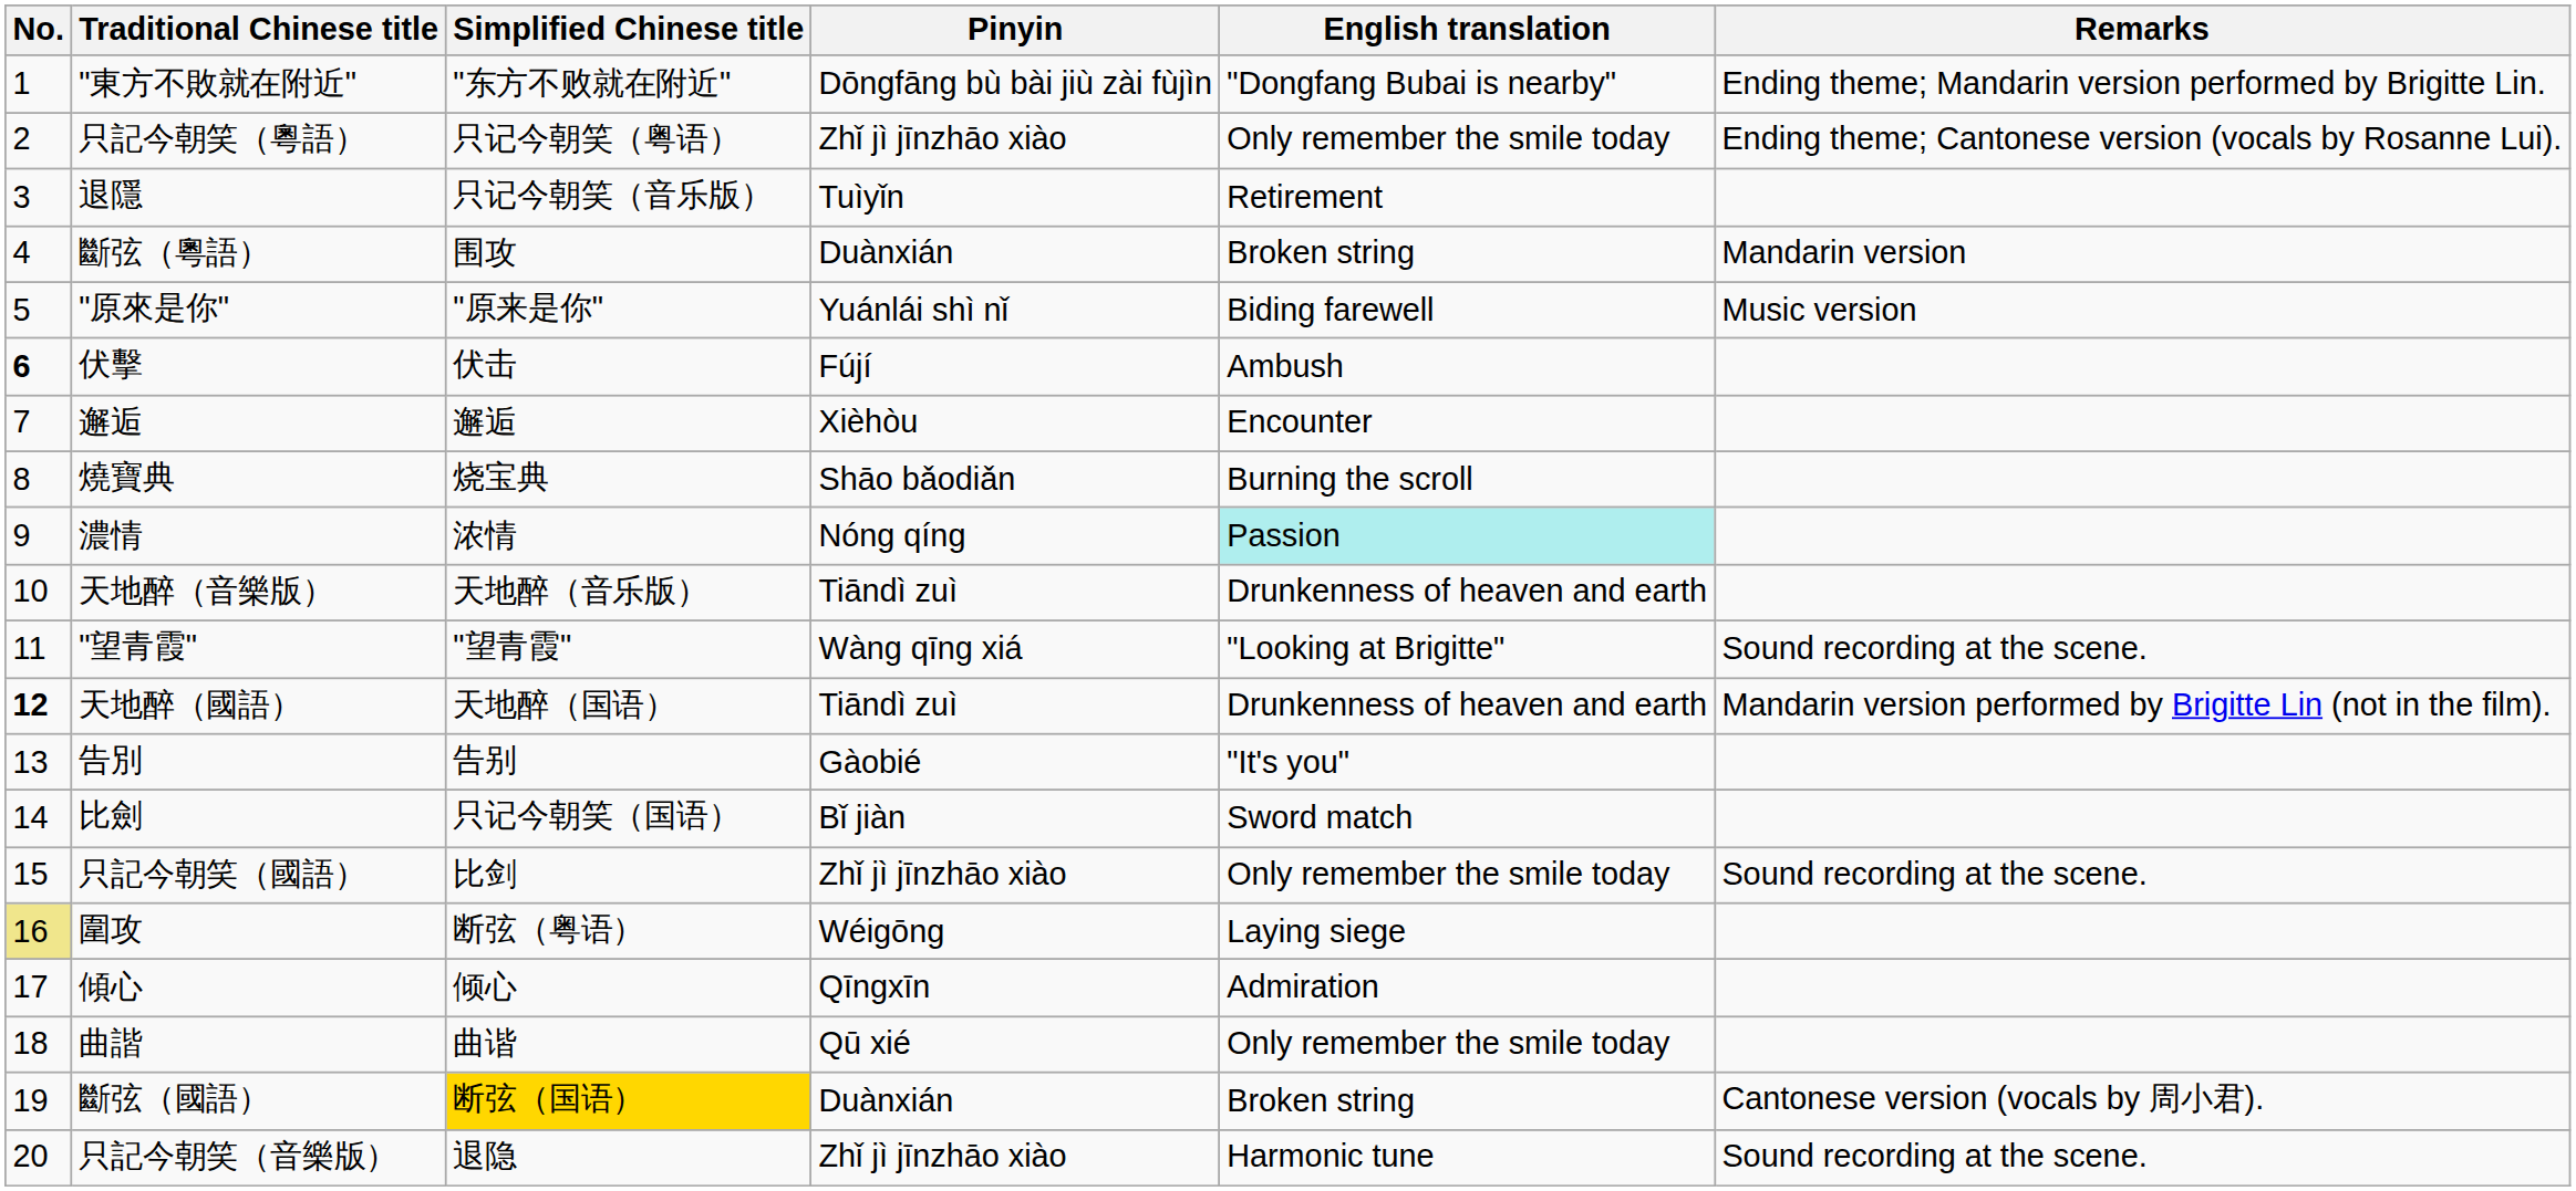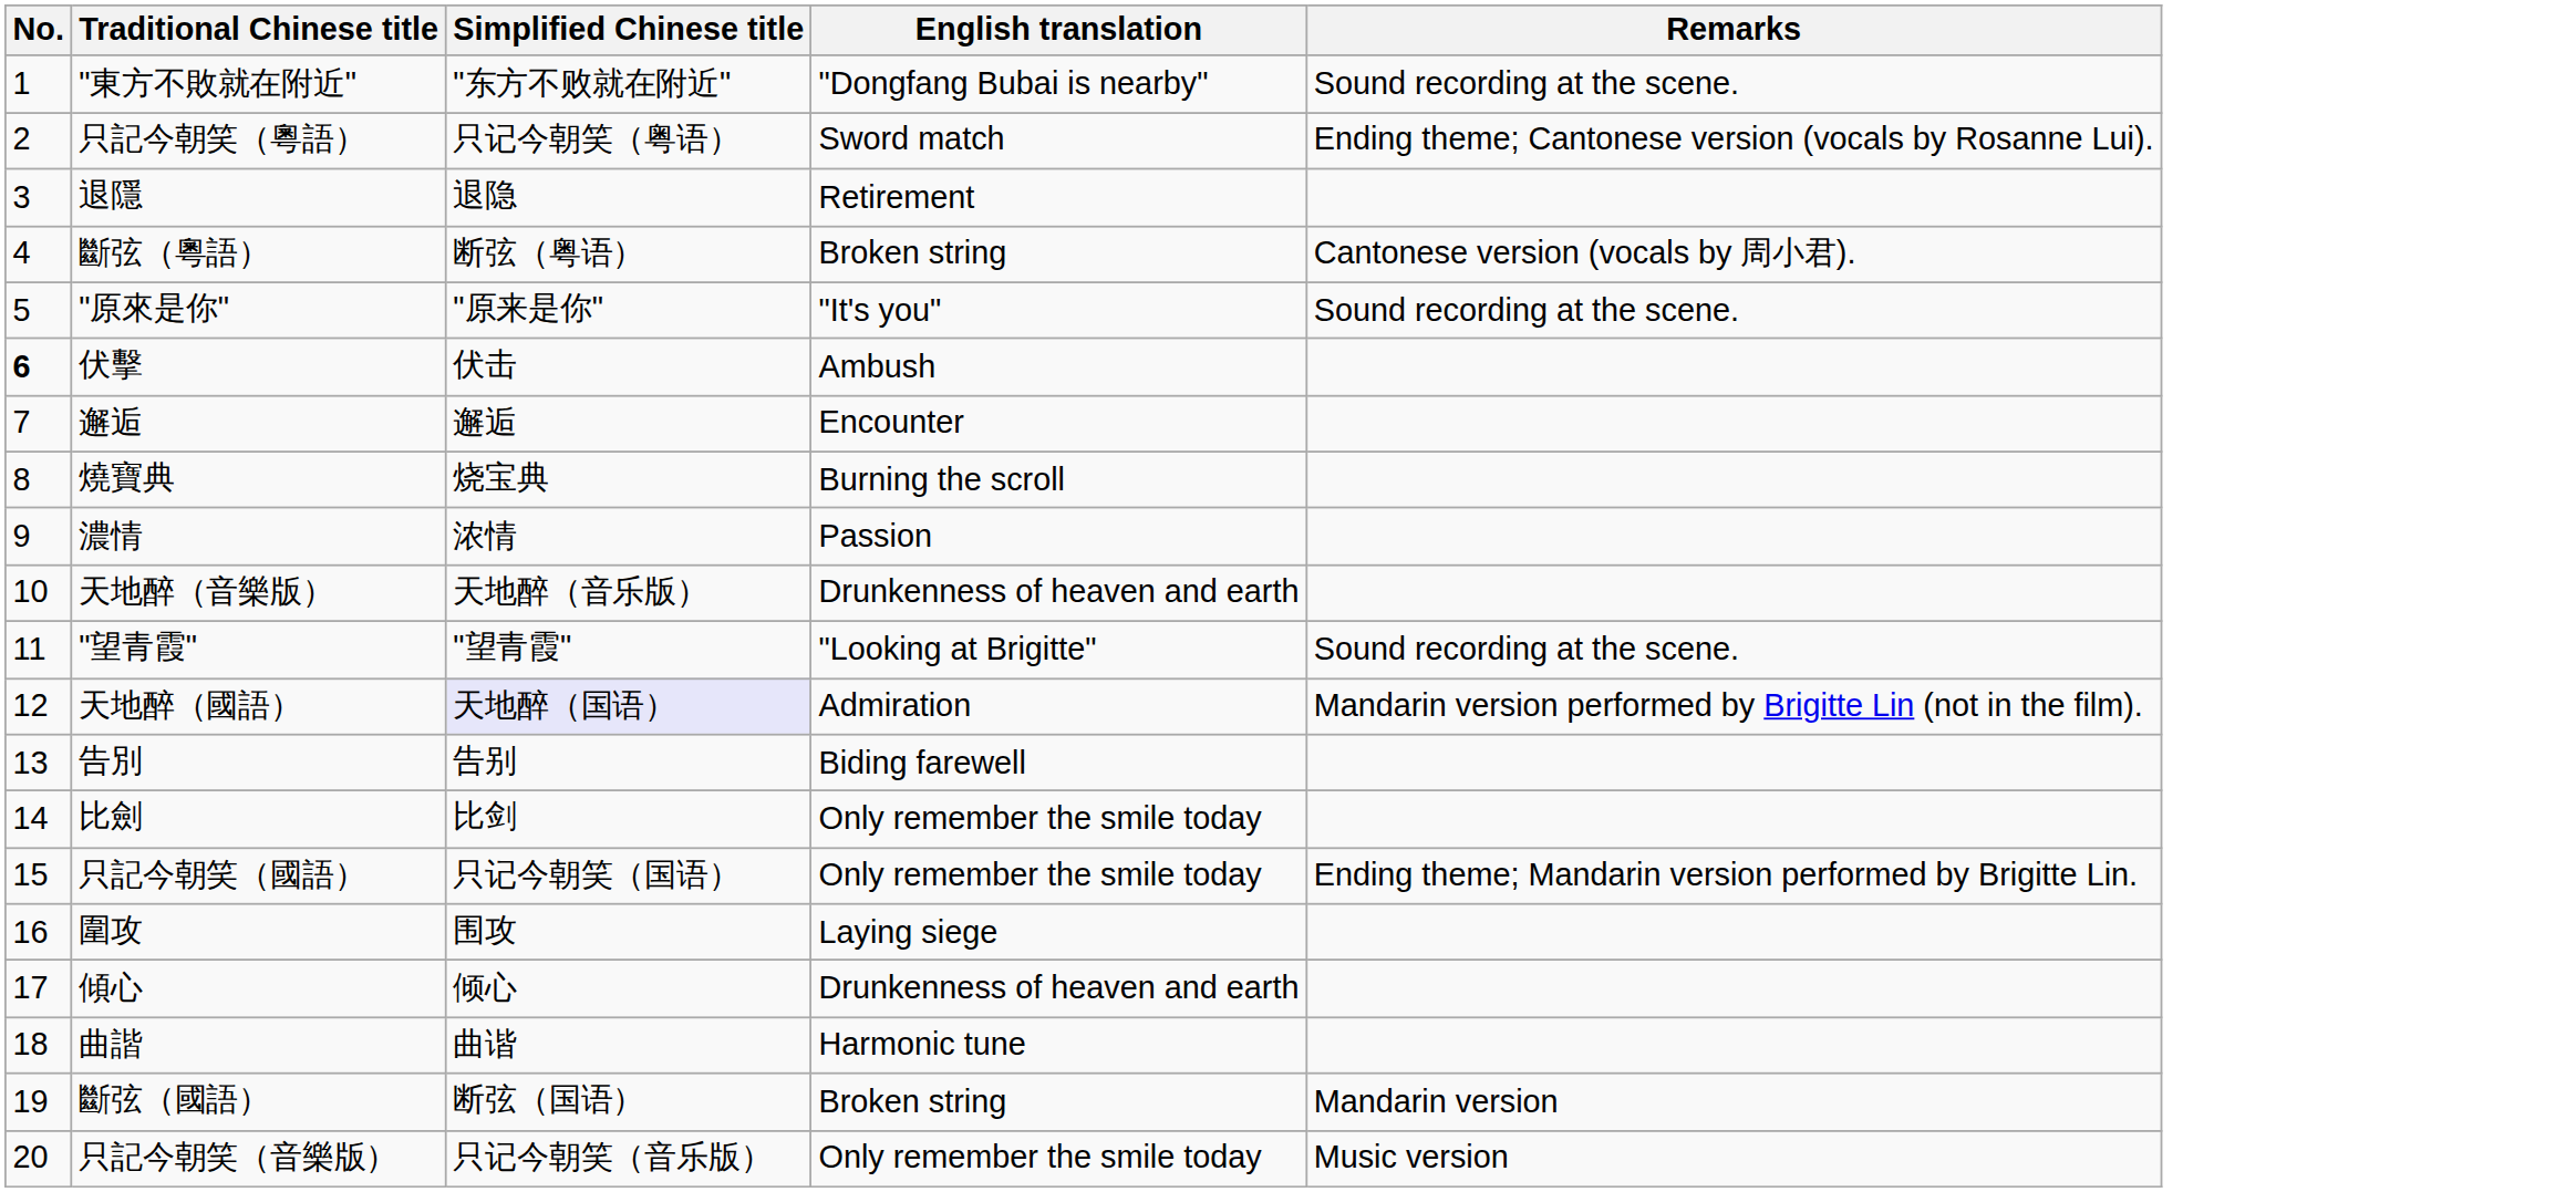- column: Pinyin | Dōngfāng bù bài jiù zài fùjìn | Zhǐ jì jīnzhāo xiào | Tuìyǐn | Duànxián | Yuánlái shì nǐ | Fújí | Xièhòu | Shāo bǎodiǎn | Nóng qíng | Tiāndì zuì | Wàng qīng xiá | Tiāndì zuì | Gàobié | Bǐ jiàn | Zhǐ jì jīnzhāo xiào | Wéigōng | Qīngxīn | Qū xié | Duànxián | Zhǐ jì jīnzhāo xiào
"東方不敗就在附近" | Remarks: Ending theme; Mandarin version performed by Brigitte Lin. -> Sound recording at the scene.
只記今朝笑（粵語） | English translation: Only remember the smile today -> Sword match
退隱 | Simplified Chinese title: 只记今朝笑（音乐版） -> 退隐
斷弦（粵語） | Simplified Chinese title: 围攻 -> 断弦（粤语）
斷弦（粵語） | Remarks: Mandarin version -> Cantonese version (vocals by 周小君).
"原來是你" | English translation: Biding farewell -> "It's you"
"原來是你" | Remarks: Music version -> Sound recording at the scene.
濃情 | English translation: paleturquoise background -> no background
天地醉（國語） | No.: bold -> normal
天地醉（國語） | Simplified Chinese title: no background -> lavender background
天地醉（國語） | English translation: Drunkenness of heaven and earth -> Admiration
告別 | English translation: "It's you" -> Biding farewell
比劍 | Simplified Chinese title: 只记今朝笑（国语） -> 比剑
比劍 | English translation: Sword match -> Only remember the smile today
只記今朝笑（國語） | Simplified Chinese title: 比剑 -> 只记今朝笑（国语）
只記今朝笑（國語） | Remarks: Sound recording at the scene. -> Ending theme; Mandarin version performed by Brigitte Lin.
圍攻 | No.: khaki background -> no background
圍攻 | Simplified Chinese title: 断弦（粤语） -> 围攻
傾心 | English translation: Admiration -> Drunkenness of heaven and earth
曲諧 | English translation: Only remember the smile today -> Harmonic tune
斷弦（國語） | Simplified Chinese title: gold background -> no background
斷弦（國語） | Remarks: Cantonese version (vocals by 周小君). -> Mandarin version
只記今朝笑（音樂版） | Simplified Chinese title: 退隐 -> 只记今朝笑（音乐版）
只記今朝笑（音樂版） | English translation: Harmonic tune -> Only remember the smile today
只記今朝笑（音樂版） | Remarks: Sound recording at the scene. -> Music version
